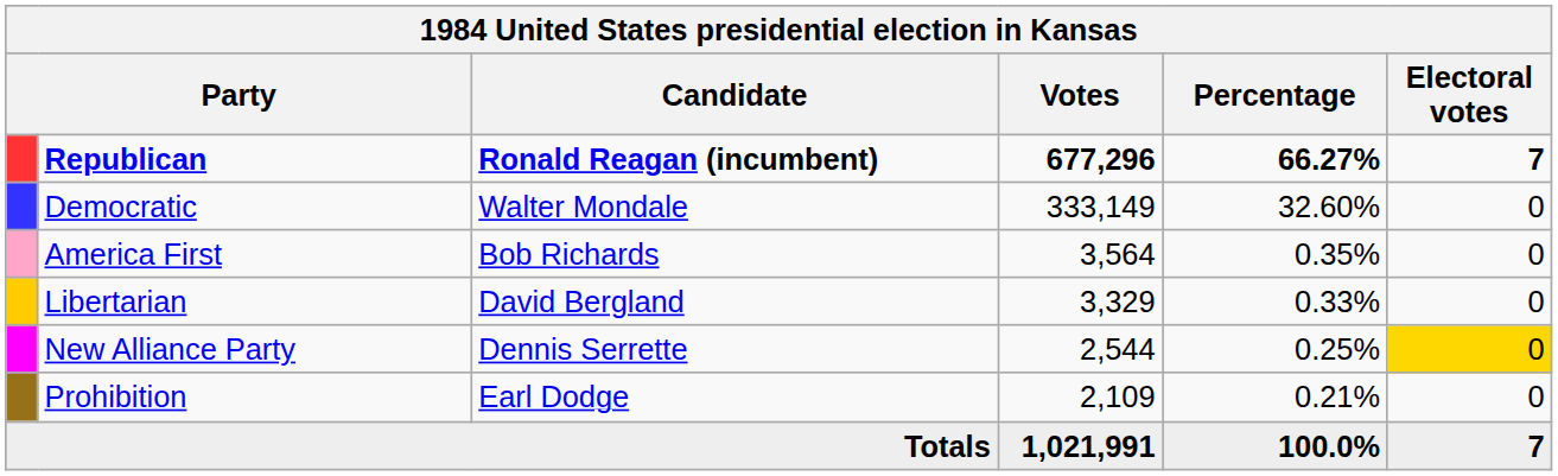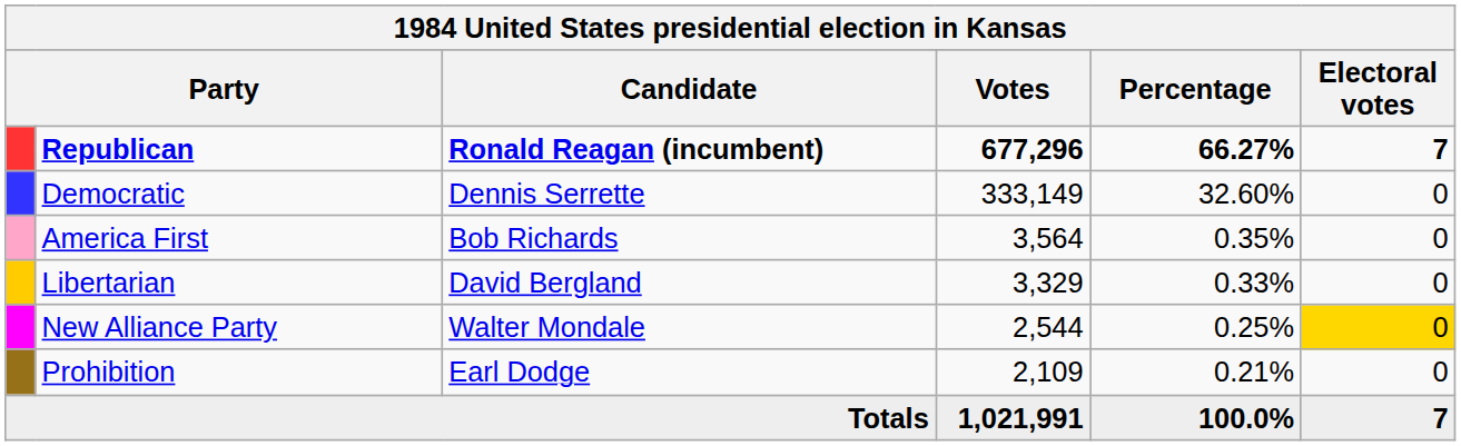Democratic | Candidate: Walter Mondale -> Dennis Serrette
New Alliance Party | Candidate: Dennis Serrette -> Walter Mondale
